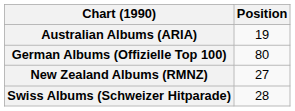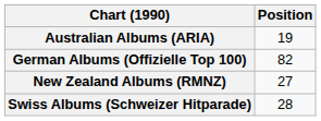German Albums (Offizielle Top 100) | Position: 80 -> 82
